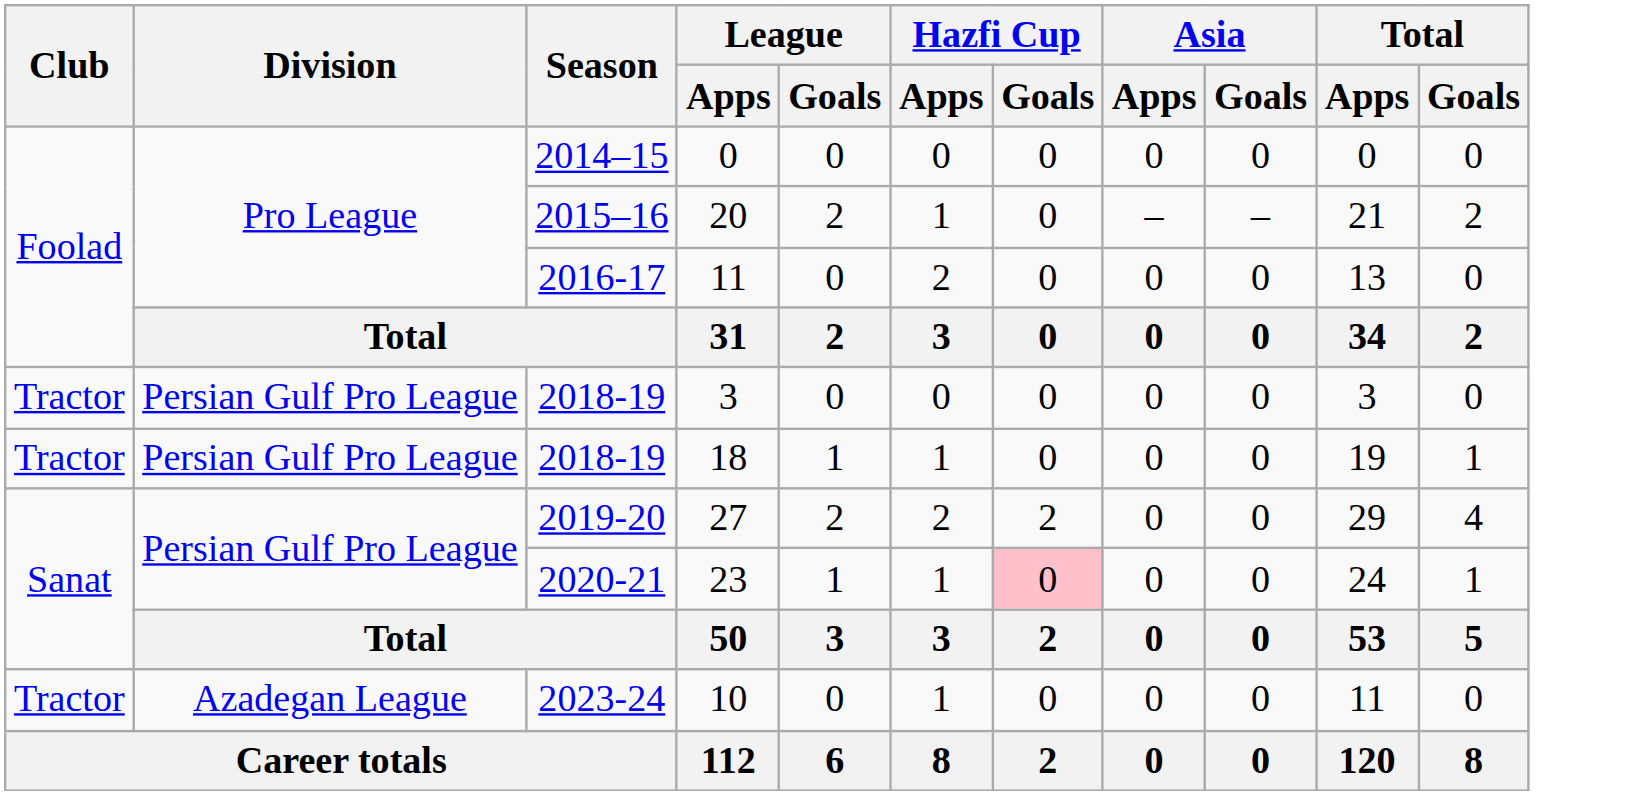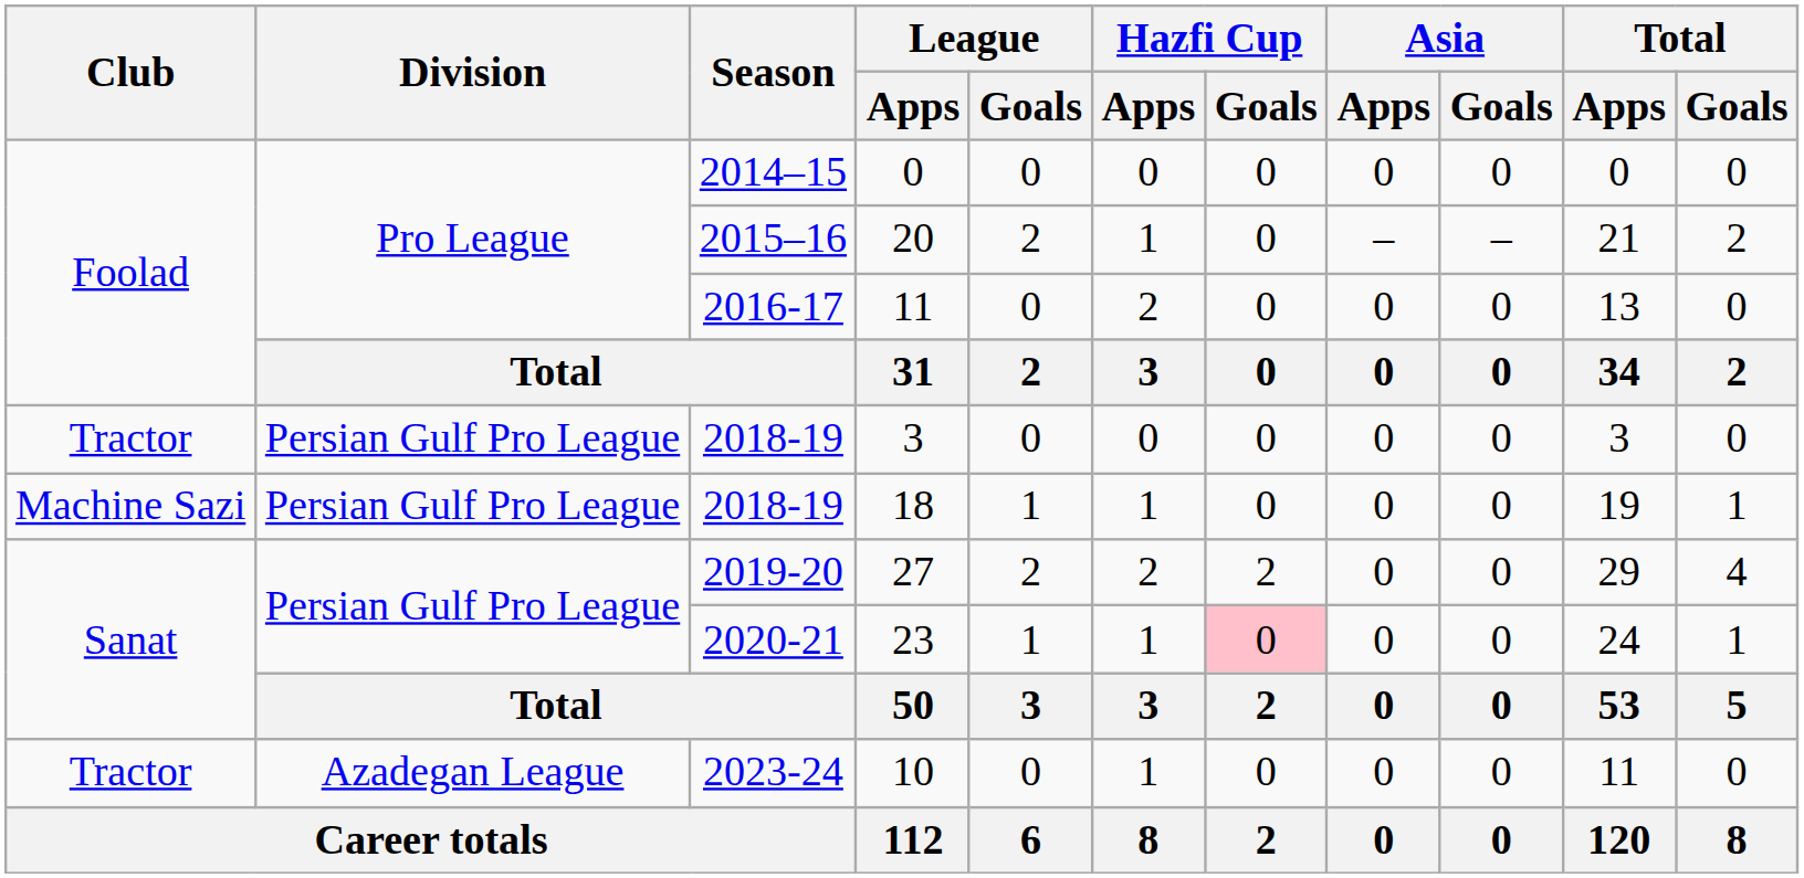18 | Club: Tractor -> Machine Sazi
